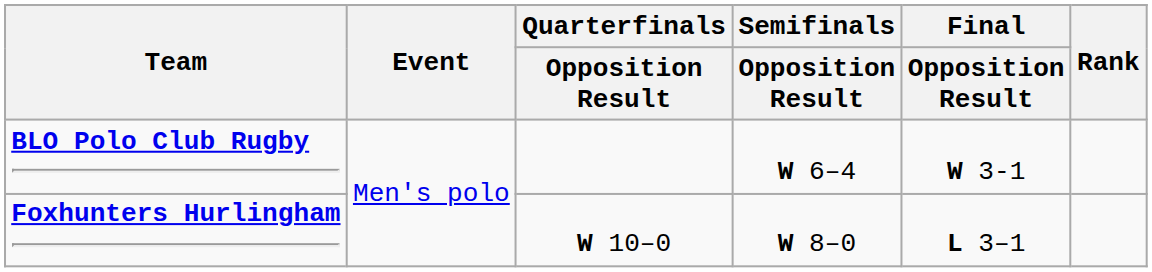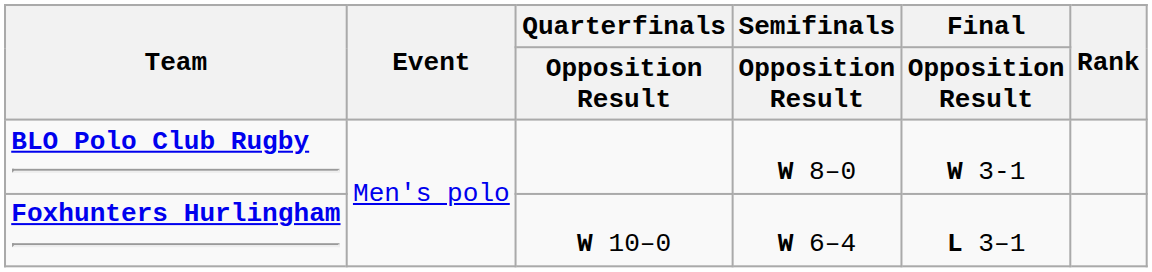BLO Polo Club Rugby | Semifinals / Opposition Result: W 6–4 -> W 8–0
Foxhunters Hurlingham | Semifinals / Opposition Result: W 8–0 -> W 6–4
